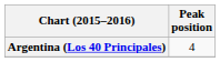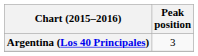Argentina (Los 40 Principales) | Peak position: 4 -> 3
